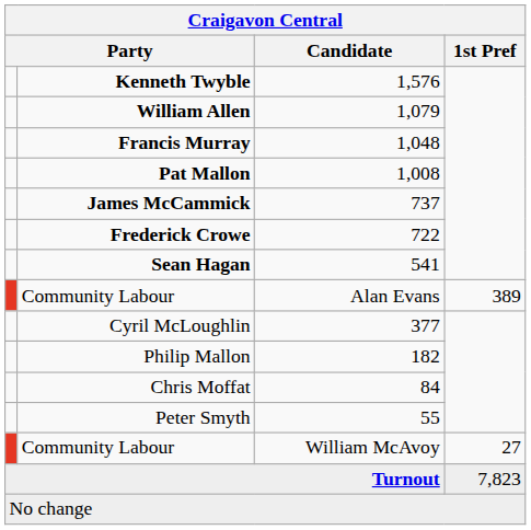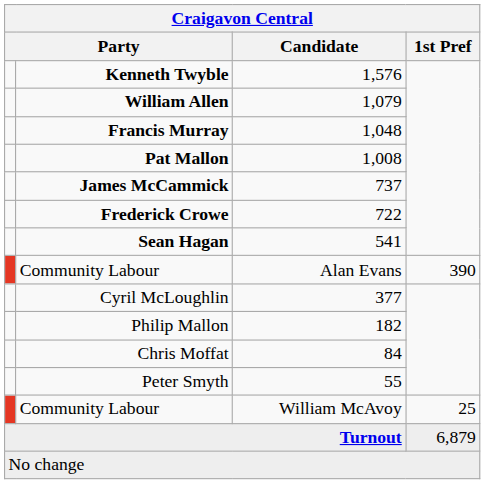Community Labour / Alan Evans | 1st Pref: 389 -> 390
Community Labour / William McAvoy | 1st Pref: 27 -> 25
Turnout | 1st Pref: 7,823 -> 6,879
